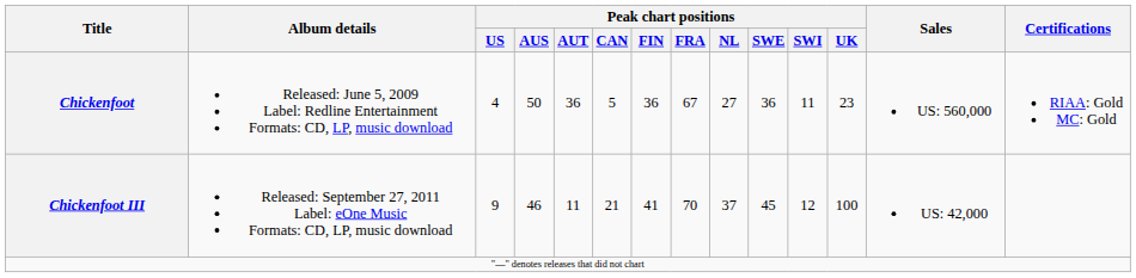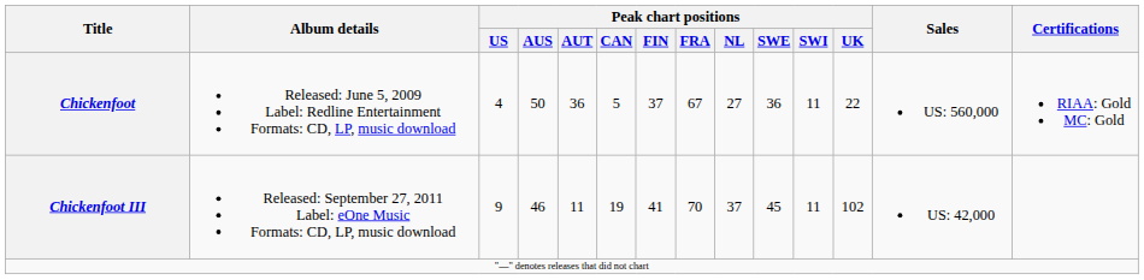Chickenfoot | Peak chart positions / FIN: 36 -> 37
Chickenfoot | Peak chart positions / UK: 23 -> 22
Chickenfoot III | Peak chart positions / CAN: 21 -> 19
Chickenfoot III | Peak chart positions / SWI: 12 -> 11
Chickenfoot III | Peak chart positions / UK: 100 -> 102
